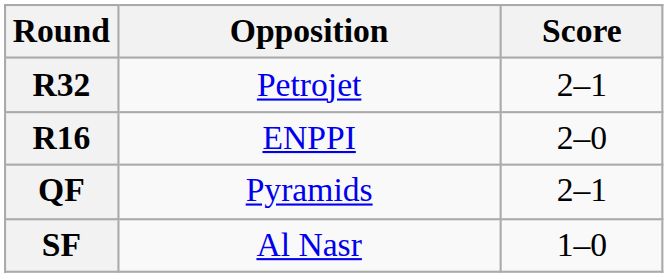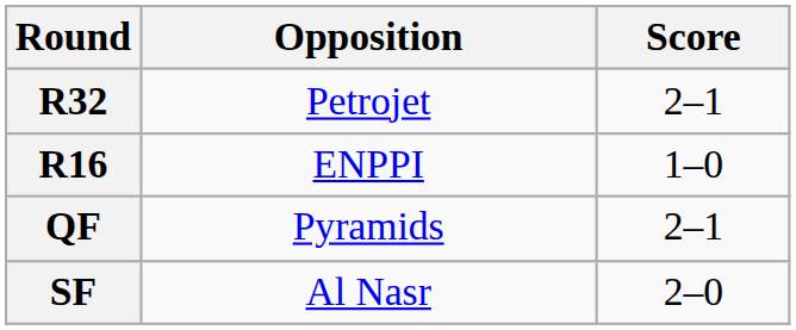R16 | Score: 2–0 -> 1–0
SF | Score: 1–0 -> 2–0
